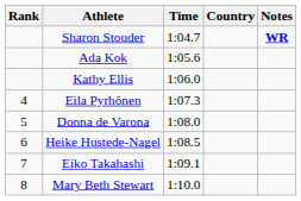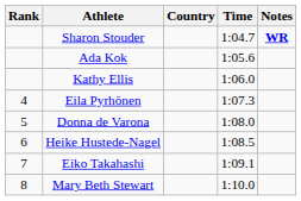columns swapped: Country <-> Time
